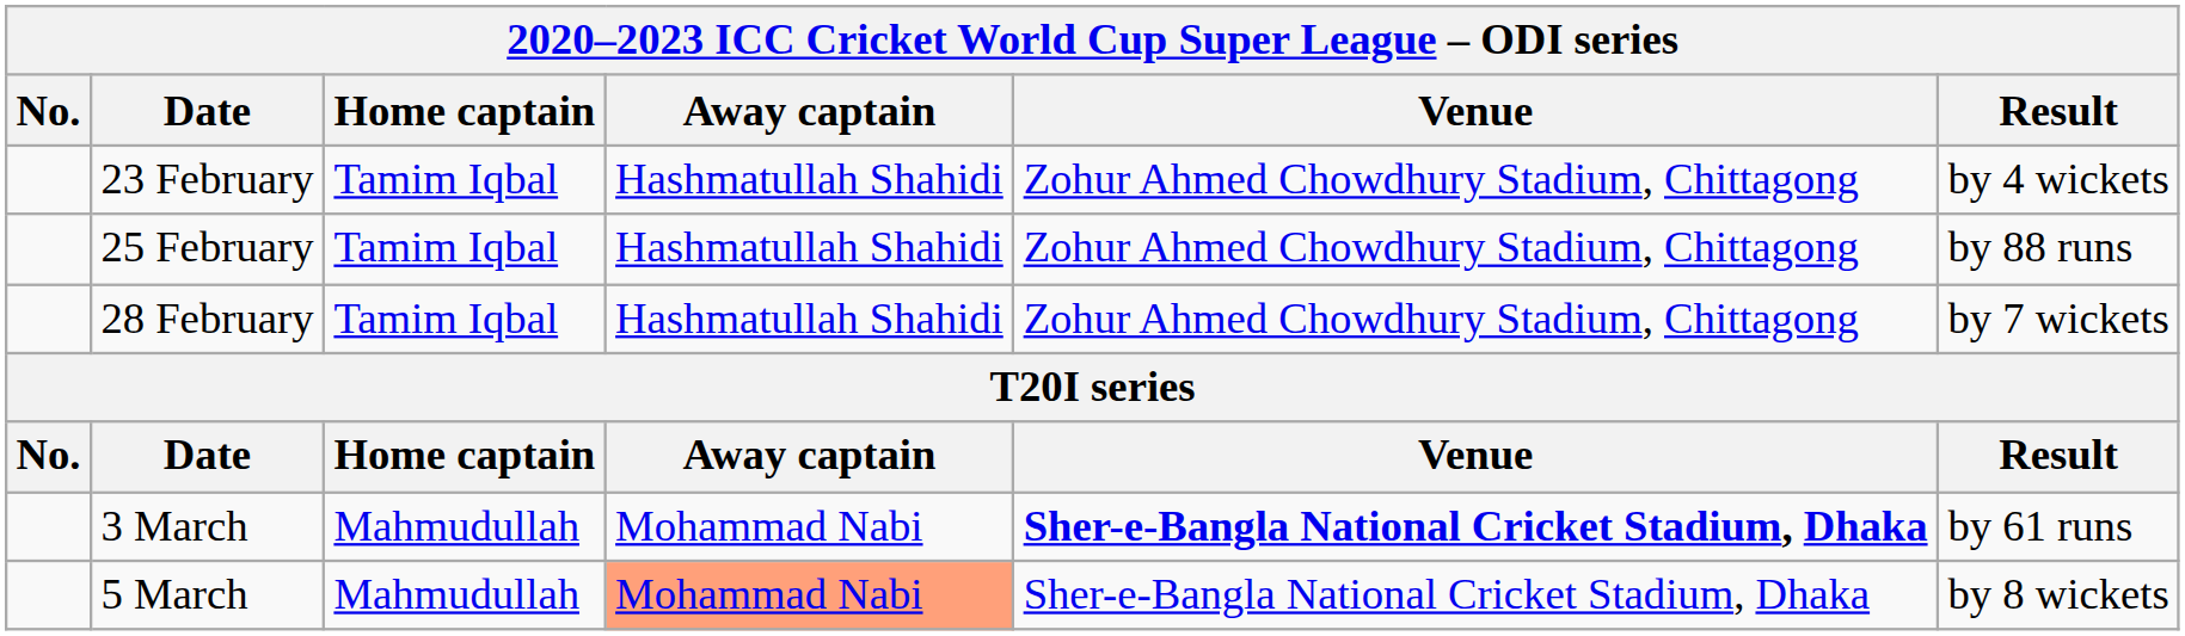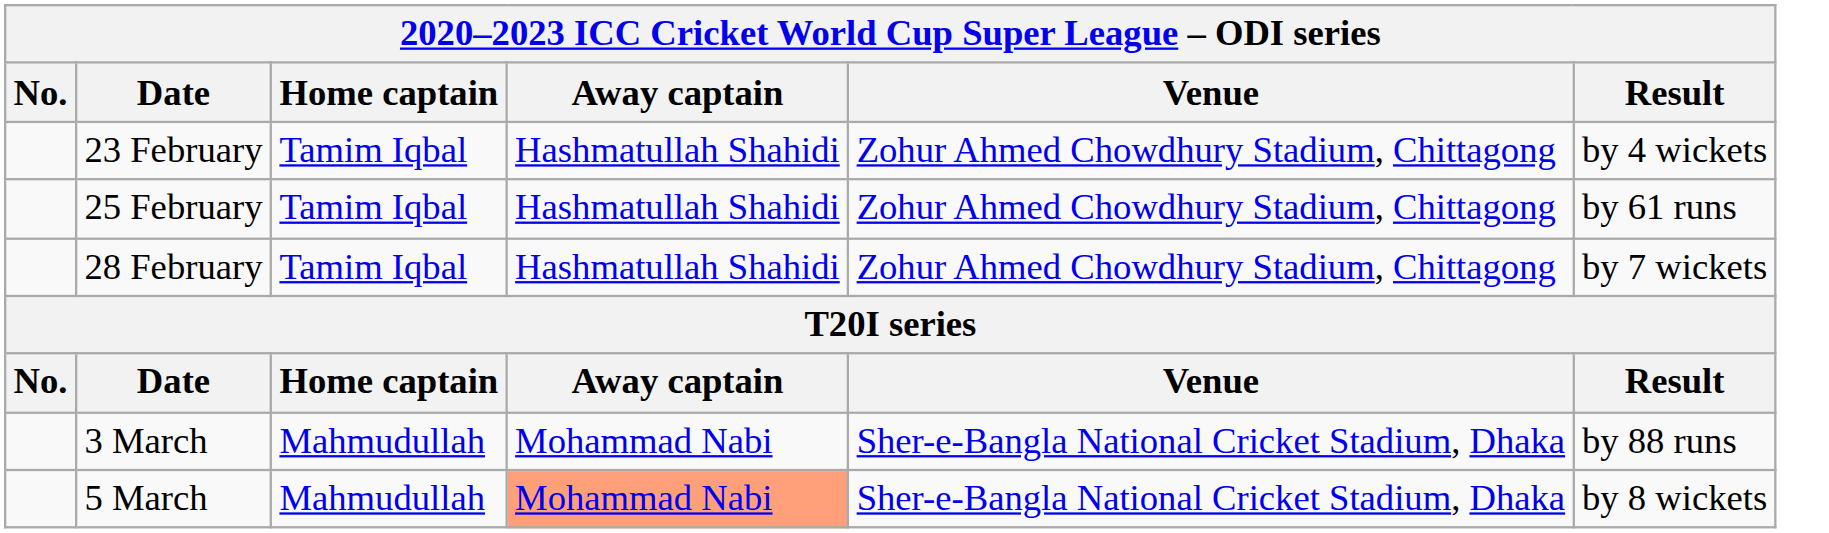25 February | Result: by 88 runs -> by 61 runs
3 March | Venue: bold -> normal
3 March | Result: by 61 runs -> by 88 runs
